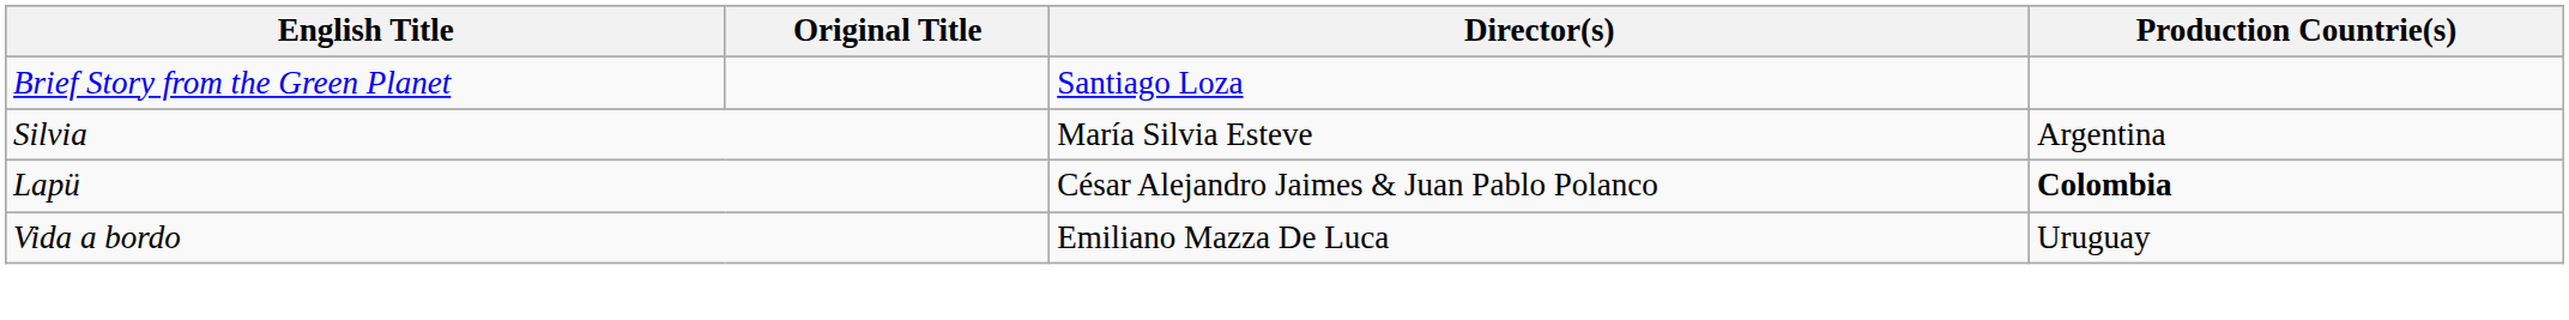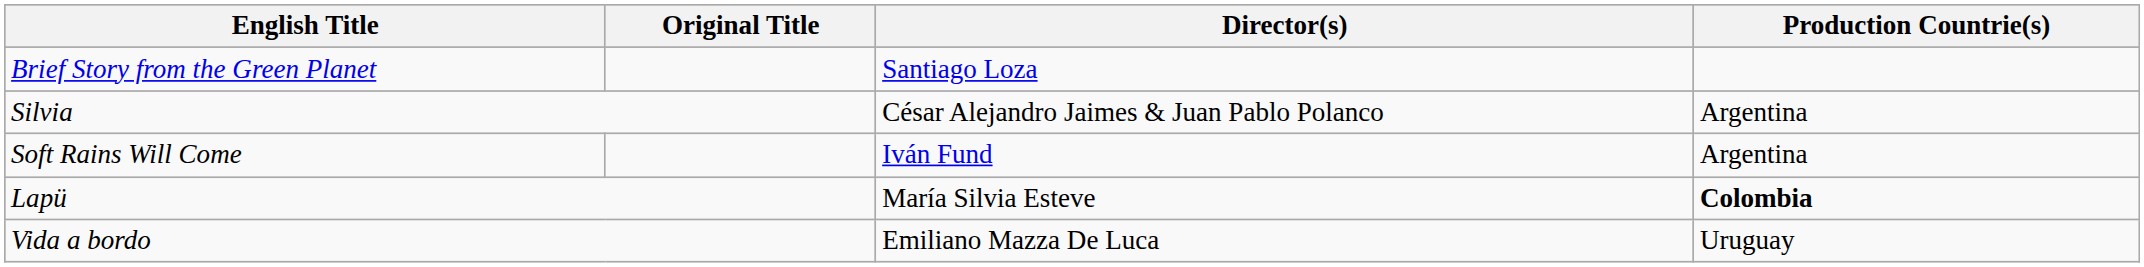Silvia | Director(s): María Silvia Esteve -> César Alejandro Jaimes & Juan Pablo Polanco
+ row: Soft Rains Will Come | Iván Fund | Argentina
Lapü | Director(s): César Alejandro Jaimes & Juan Pablo Polanco -> María Silvia Esteve
